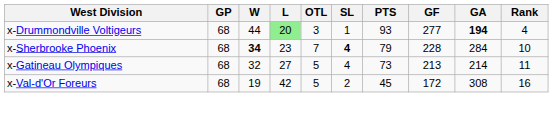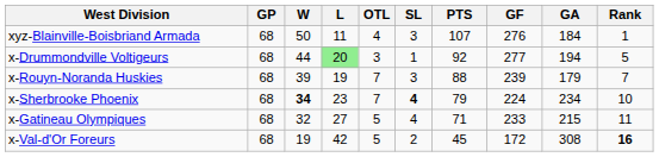+ row: xyz-Blainville-Boisbriand Armada | 68 | 50 | 11 | 4 | 3 | 107 | 276 | 184 | 1
x-Drummondville Voltigeurs | PTS: 93 -> 92
x-Drummondville Voltigeurs | GA: bold -> normal
x-Drummondville Voltigeurs | Rank: 4 -> 5
+ row: x-Rouyn-Noranda Huskies | 68 | 39 | 19 | 7 | 3 | 88 | 239 | 179 | 7
x-Sherbrooke Phoenix | GF: 228 -> 224
x-Sherbrooke Phoenix | GA: 284 -> 234
x-Gatineau Olympiques | PTS: 73 -> 71
x-Gatineau Olympiques | GF: 213 -> 233
x-Gatineau Olympiques | GA: 214 -> 215
x-Val-d'Or Foreurs | Rank: normal -> bold
